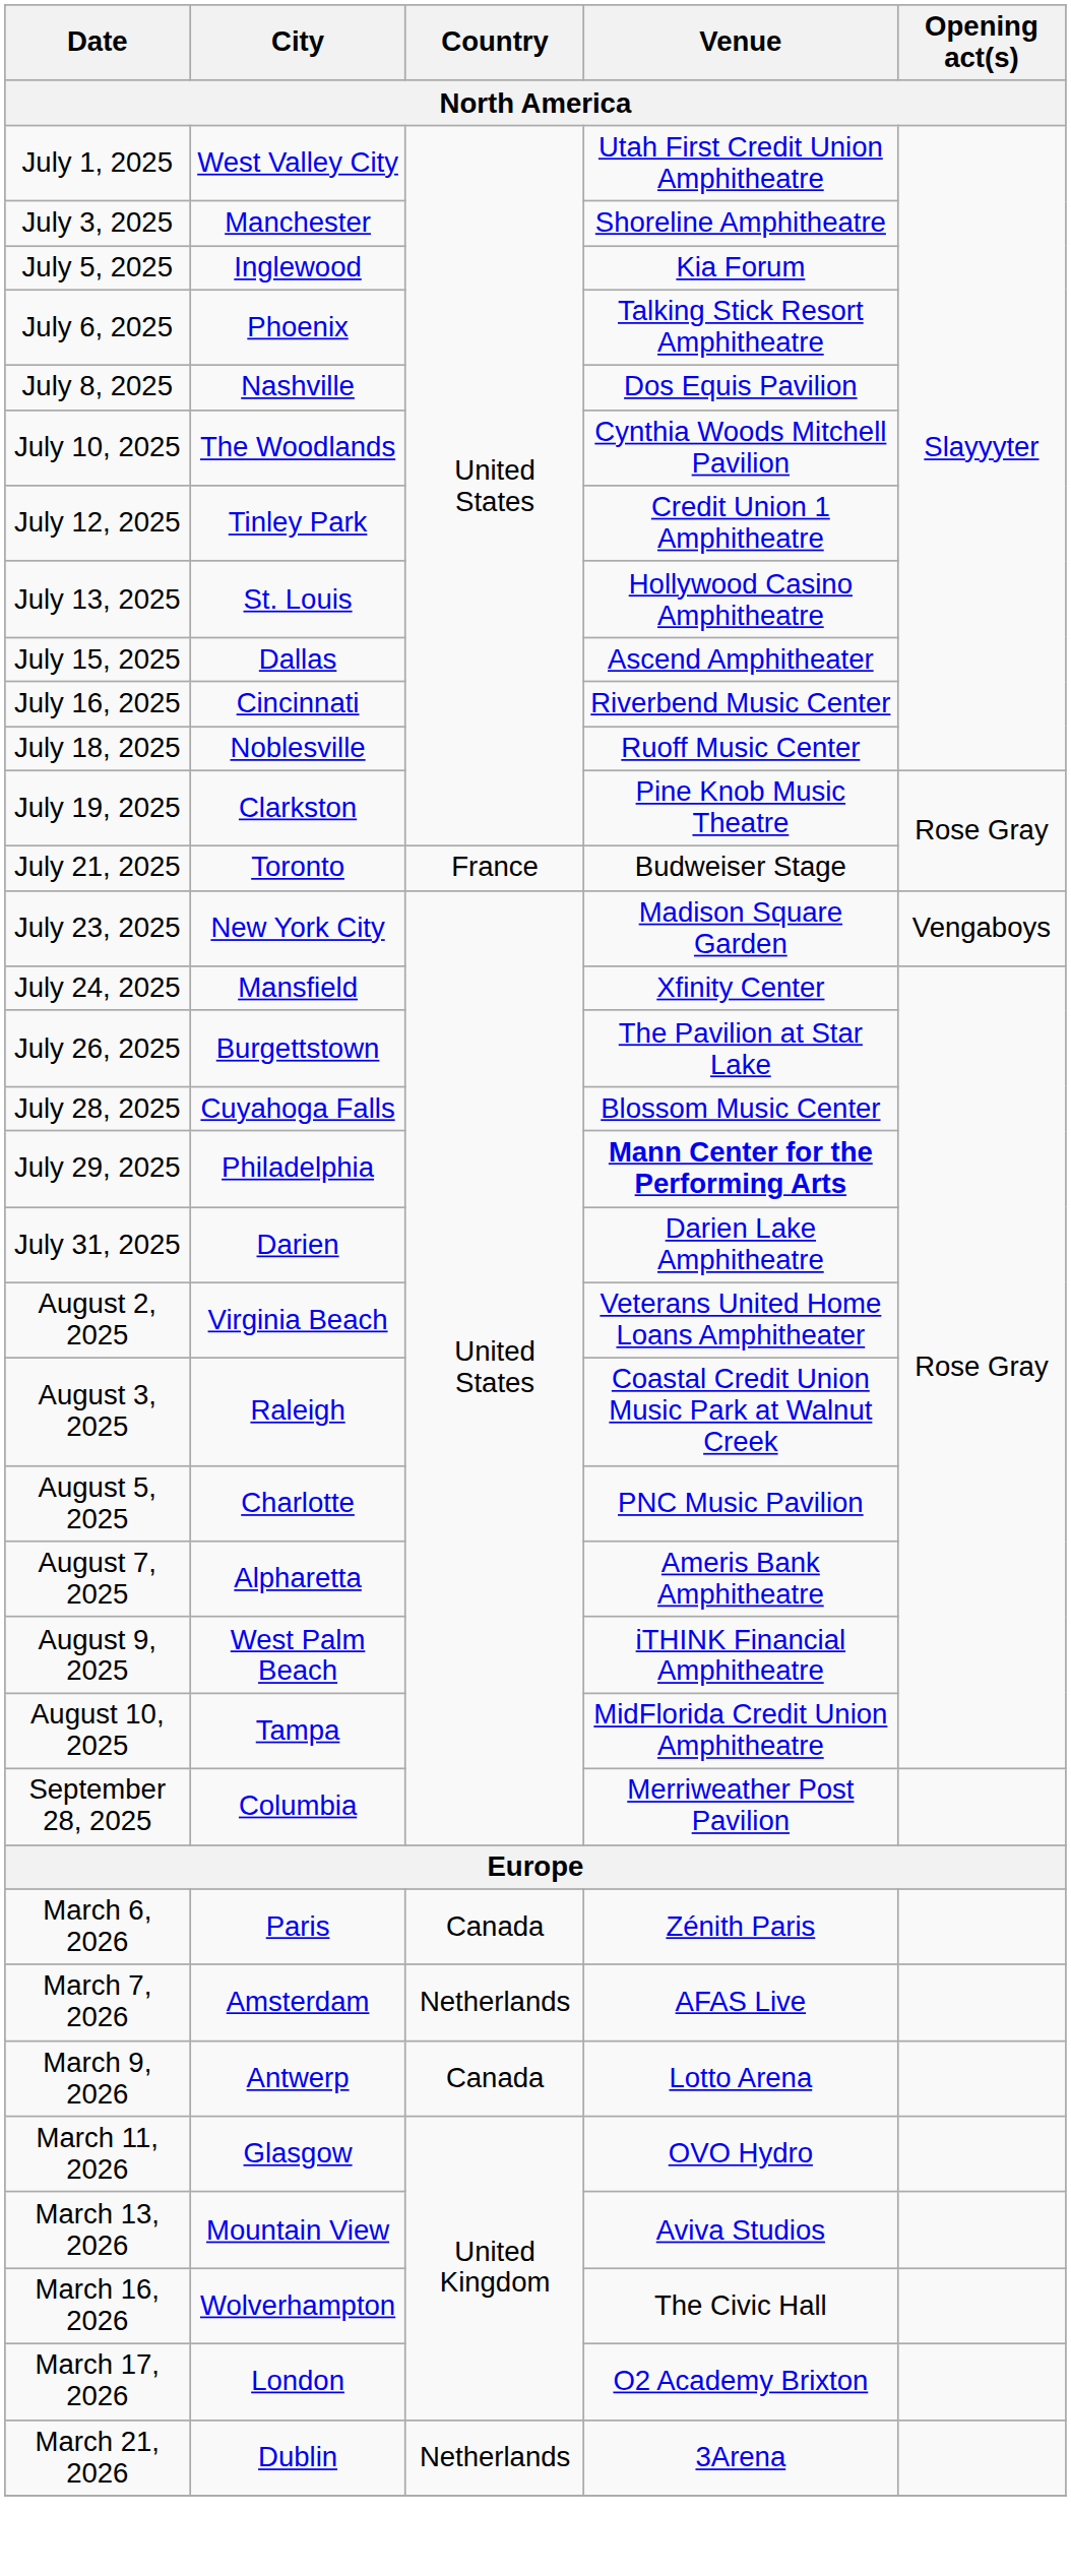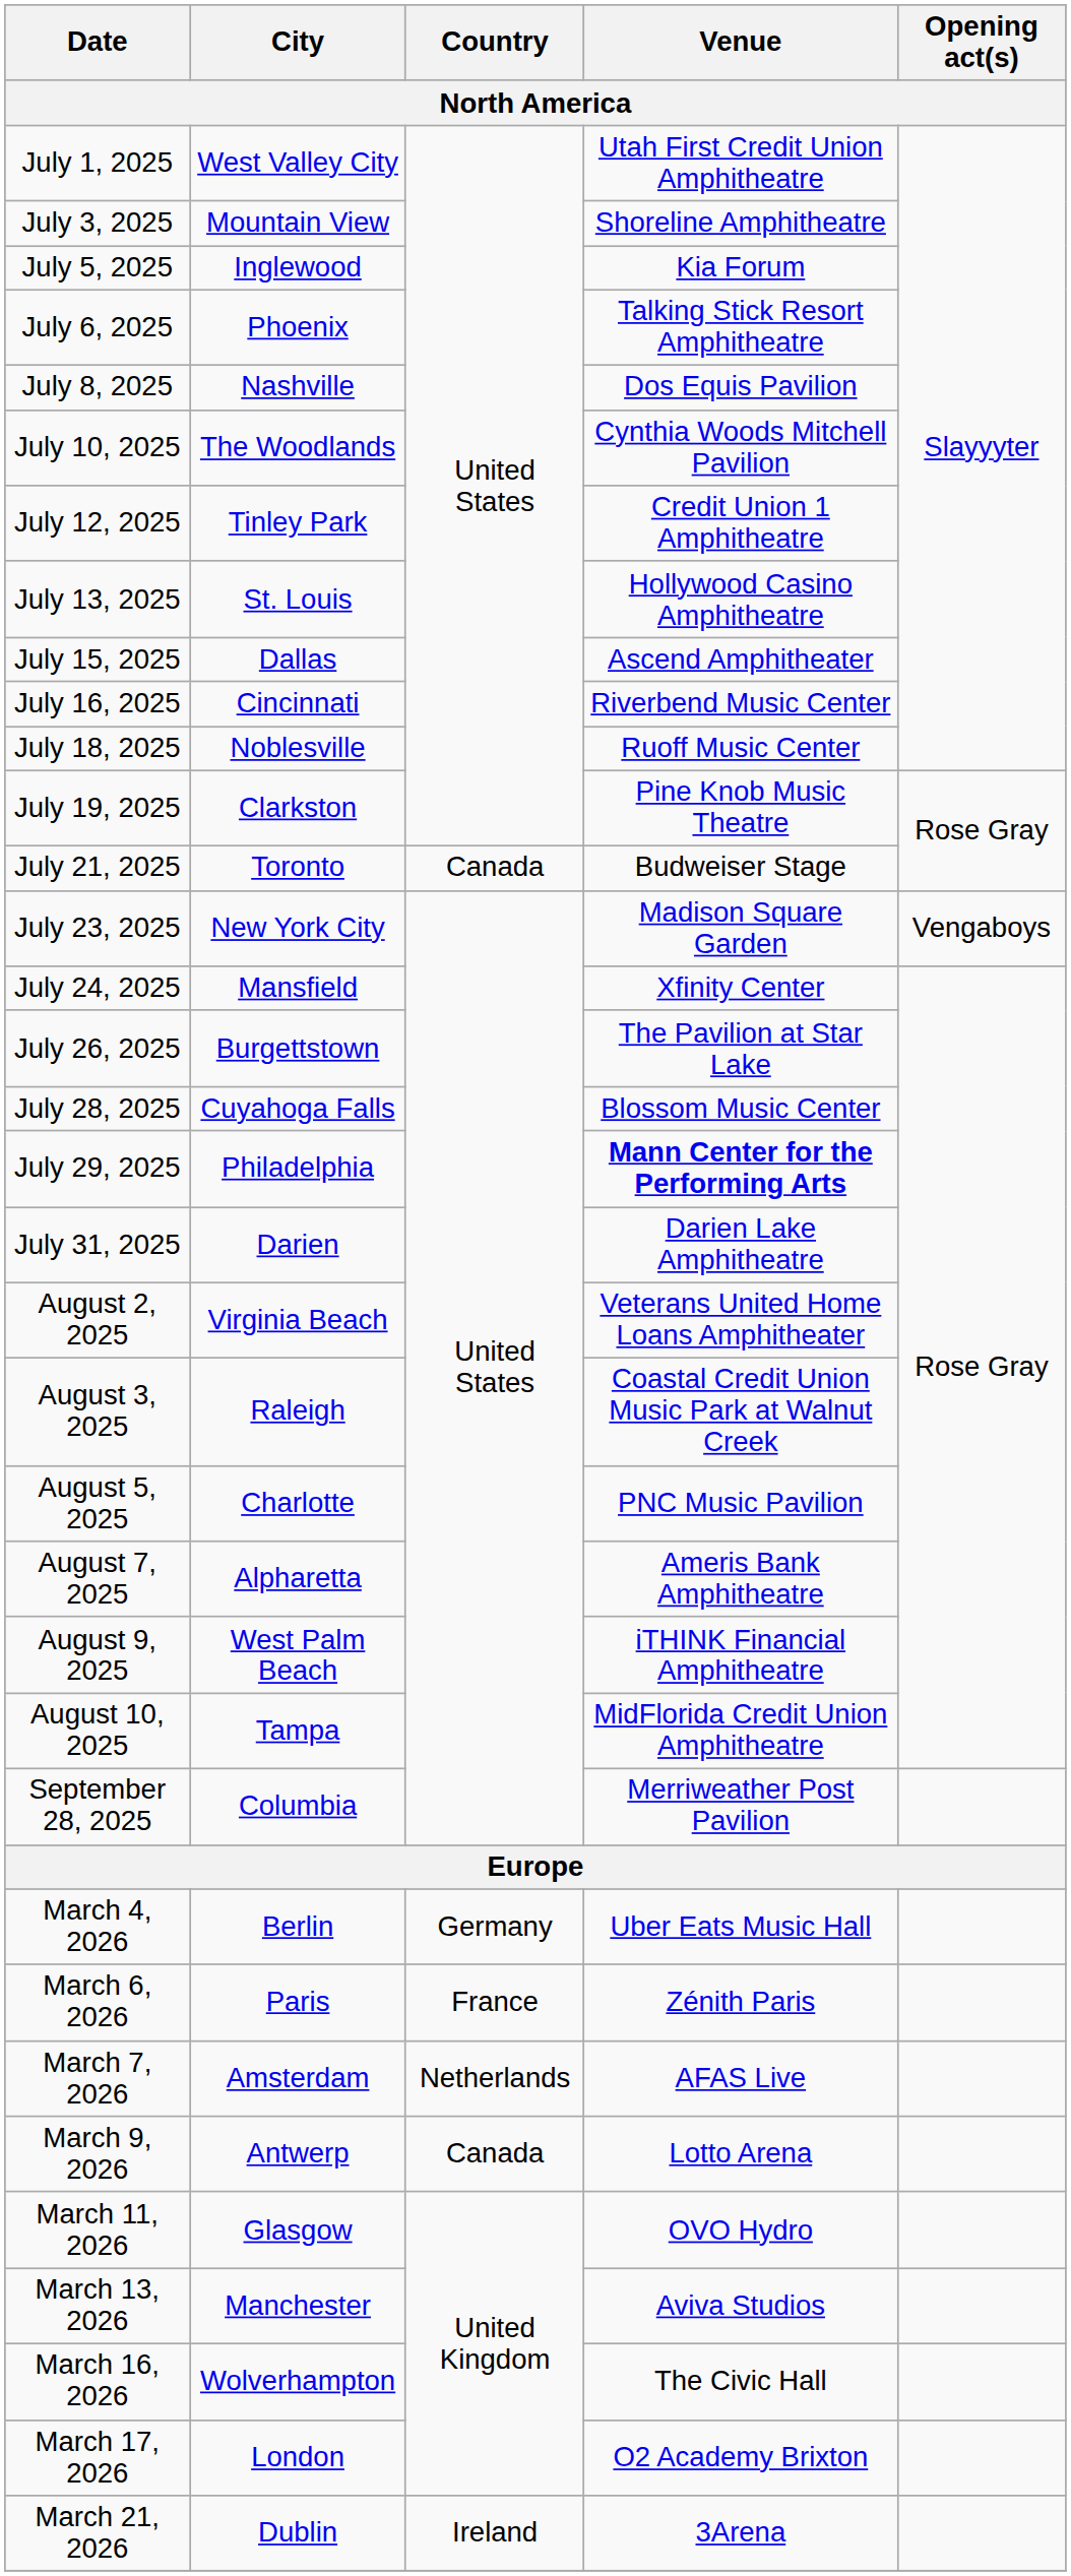July 3, 2025 | City: Manchester -> Mountain View
July 21, 2025 | Country: France -> Canada
+ row: March 4, 2026 | Berlin | Germany | Uber Eats Music Hall
March 6, 2026 | Country: Canada -> France
March 13, 2026 | City: Mountain View -> Manchester
March 21, 2026 | Country: Netherlands -> Ireland
